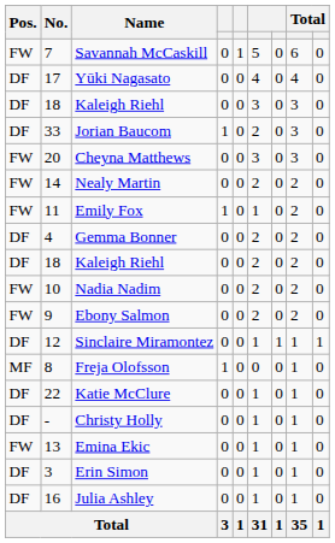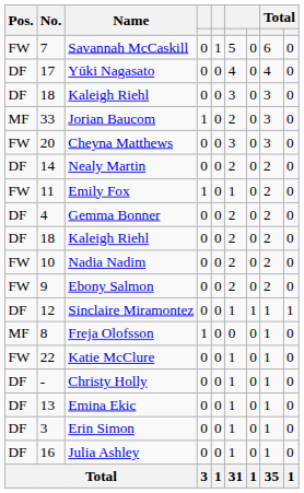Jorian Baucom | Pos.: DF -> MF
Nealy Martin | Pos.: FW -> DF
Katie McClure | Pos.: DF -> FW
Emina Ekic | Pos.: FW -> DF
